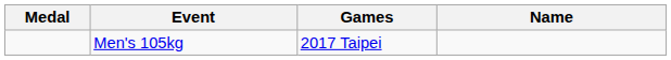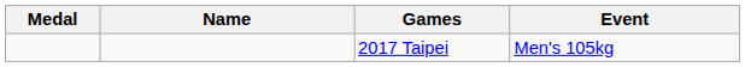columns swapped: Name <-> Event
